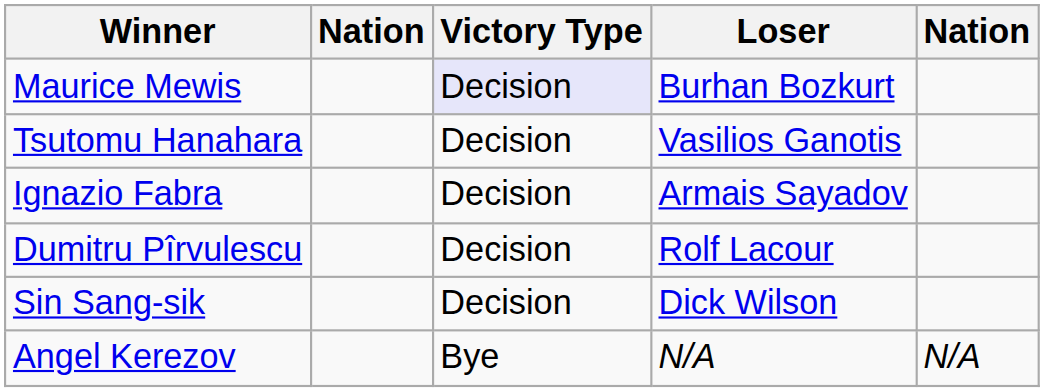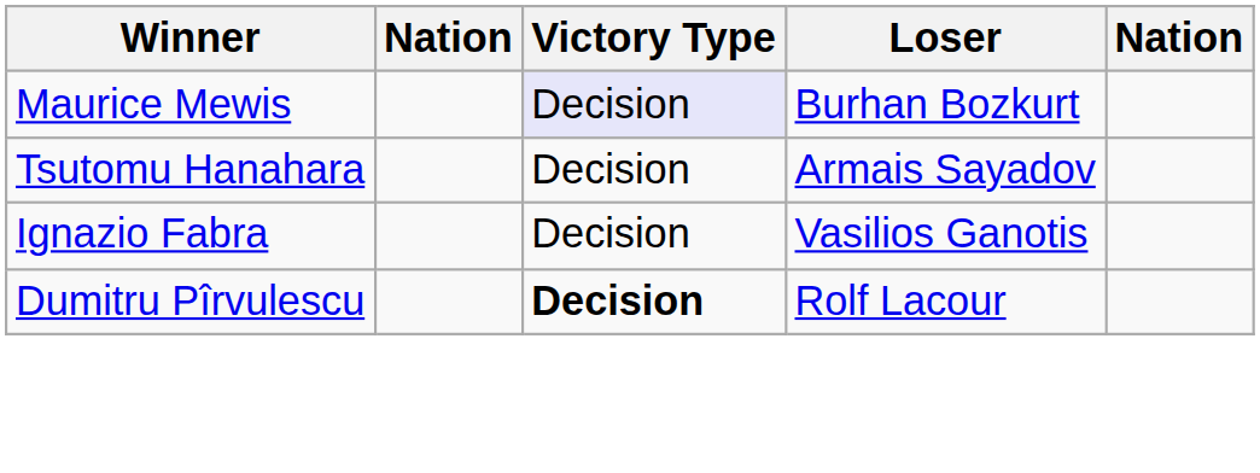Tsutomu Hanahara | Loser: Vasilios Ganotis -> Armais Sayadov
Ignazio Fabra | Loser: Armais Sayadov -> Vasilios Ganotis
Dumitru Pîrvulescu | Victory Type: normal -> bold
- row: Sin Sang-sik | Decision | Dick Wilson
- row: Angel Kerezov | Bye | N/A | N/A
